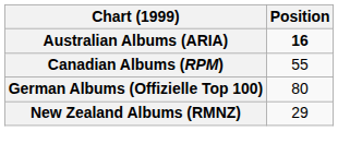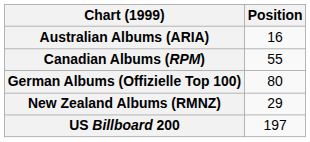Australian Albums (ARIA) | Position: bold -> normal
+ row: US Billboard 200 | 197
